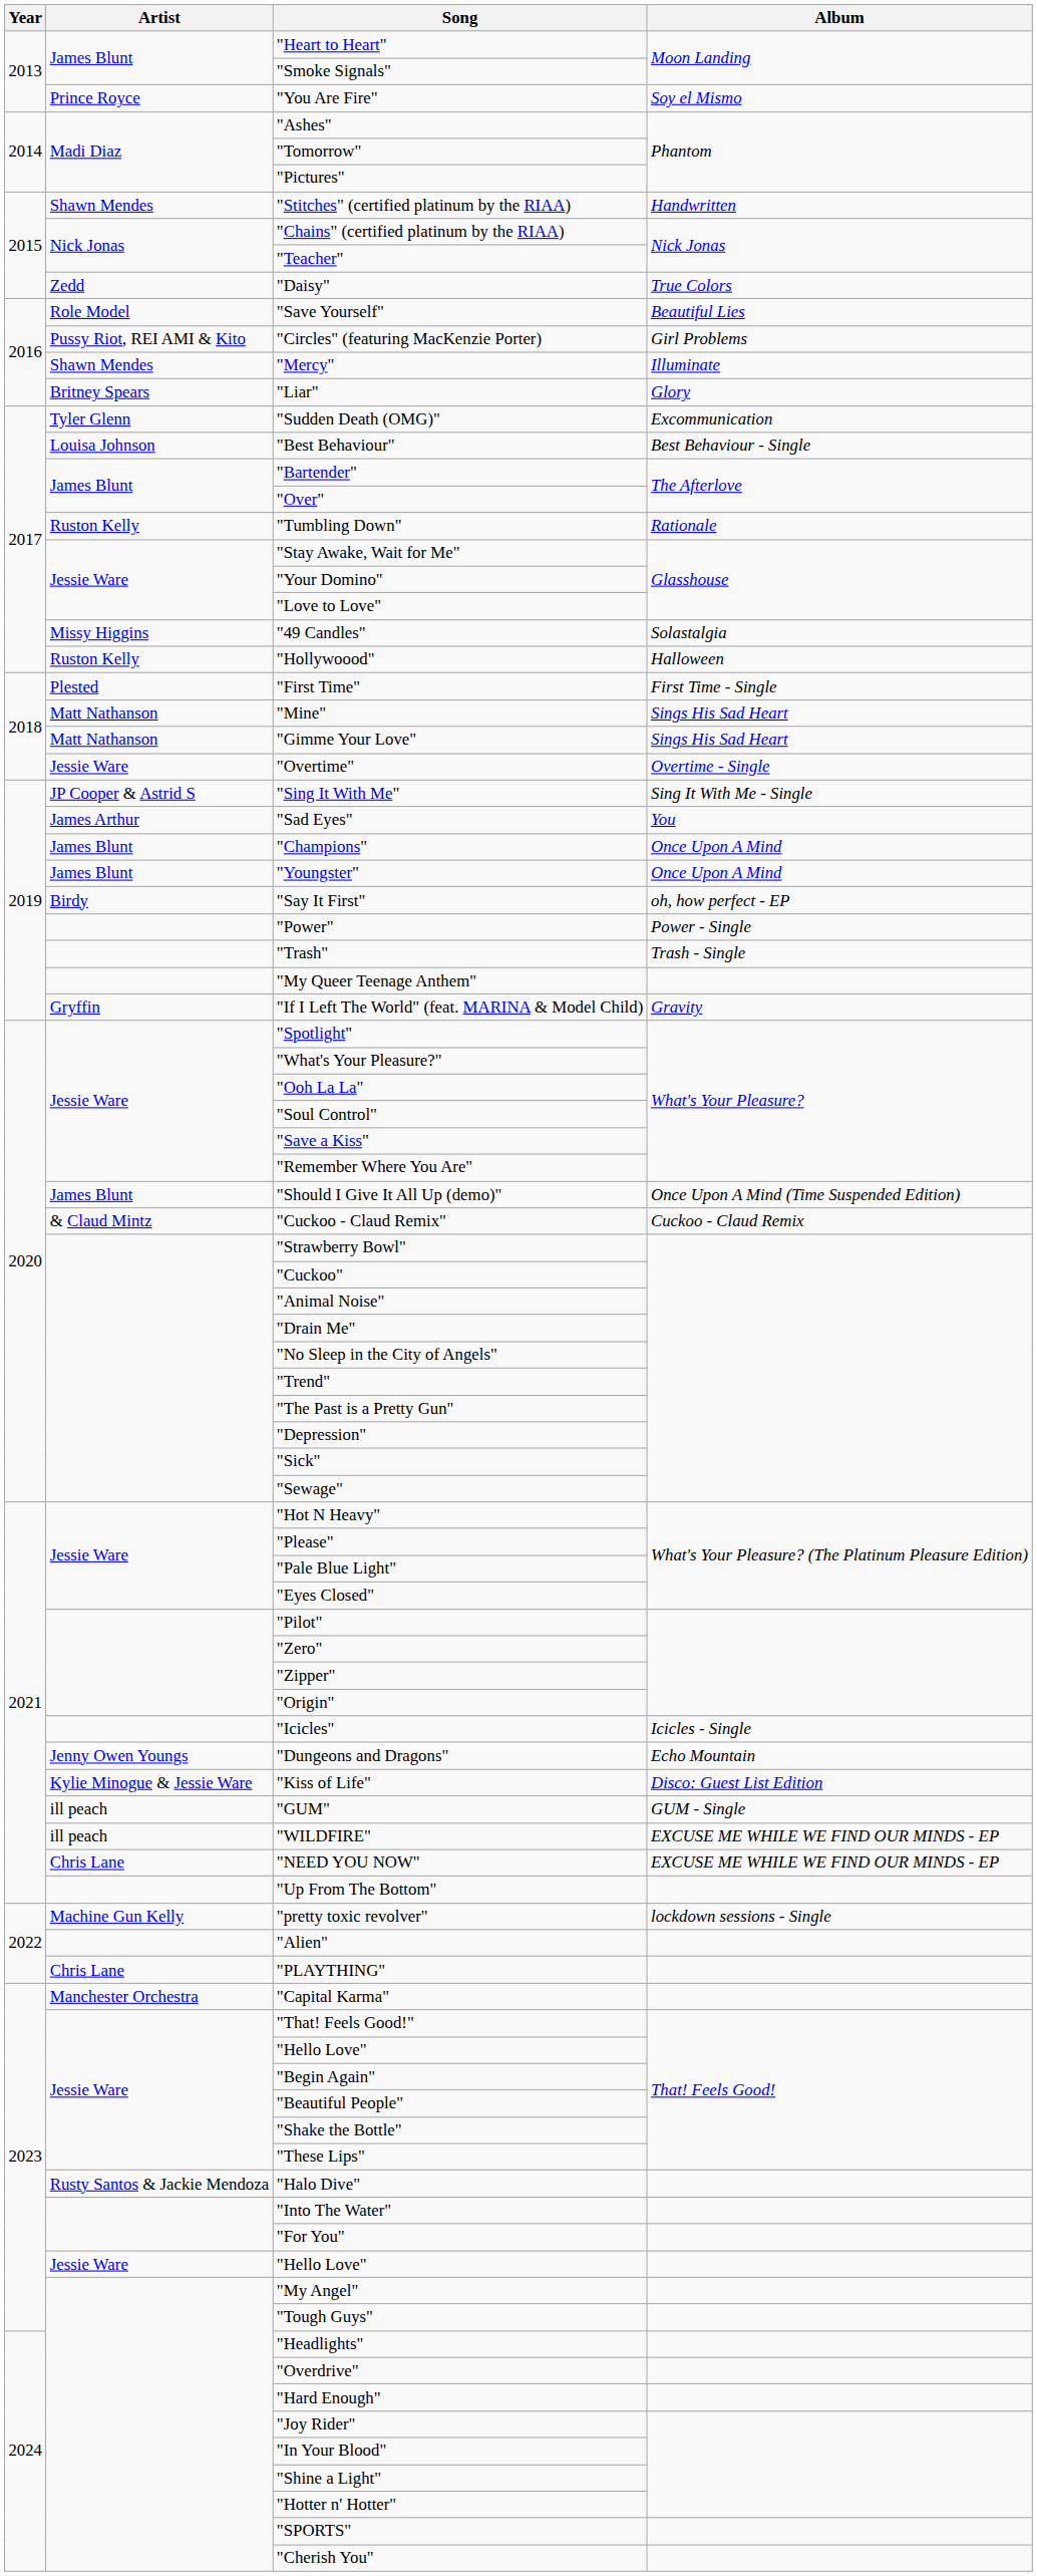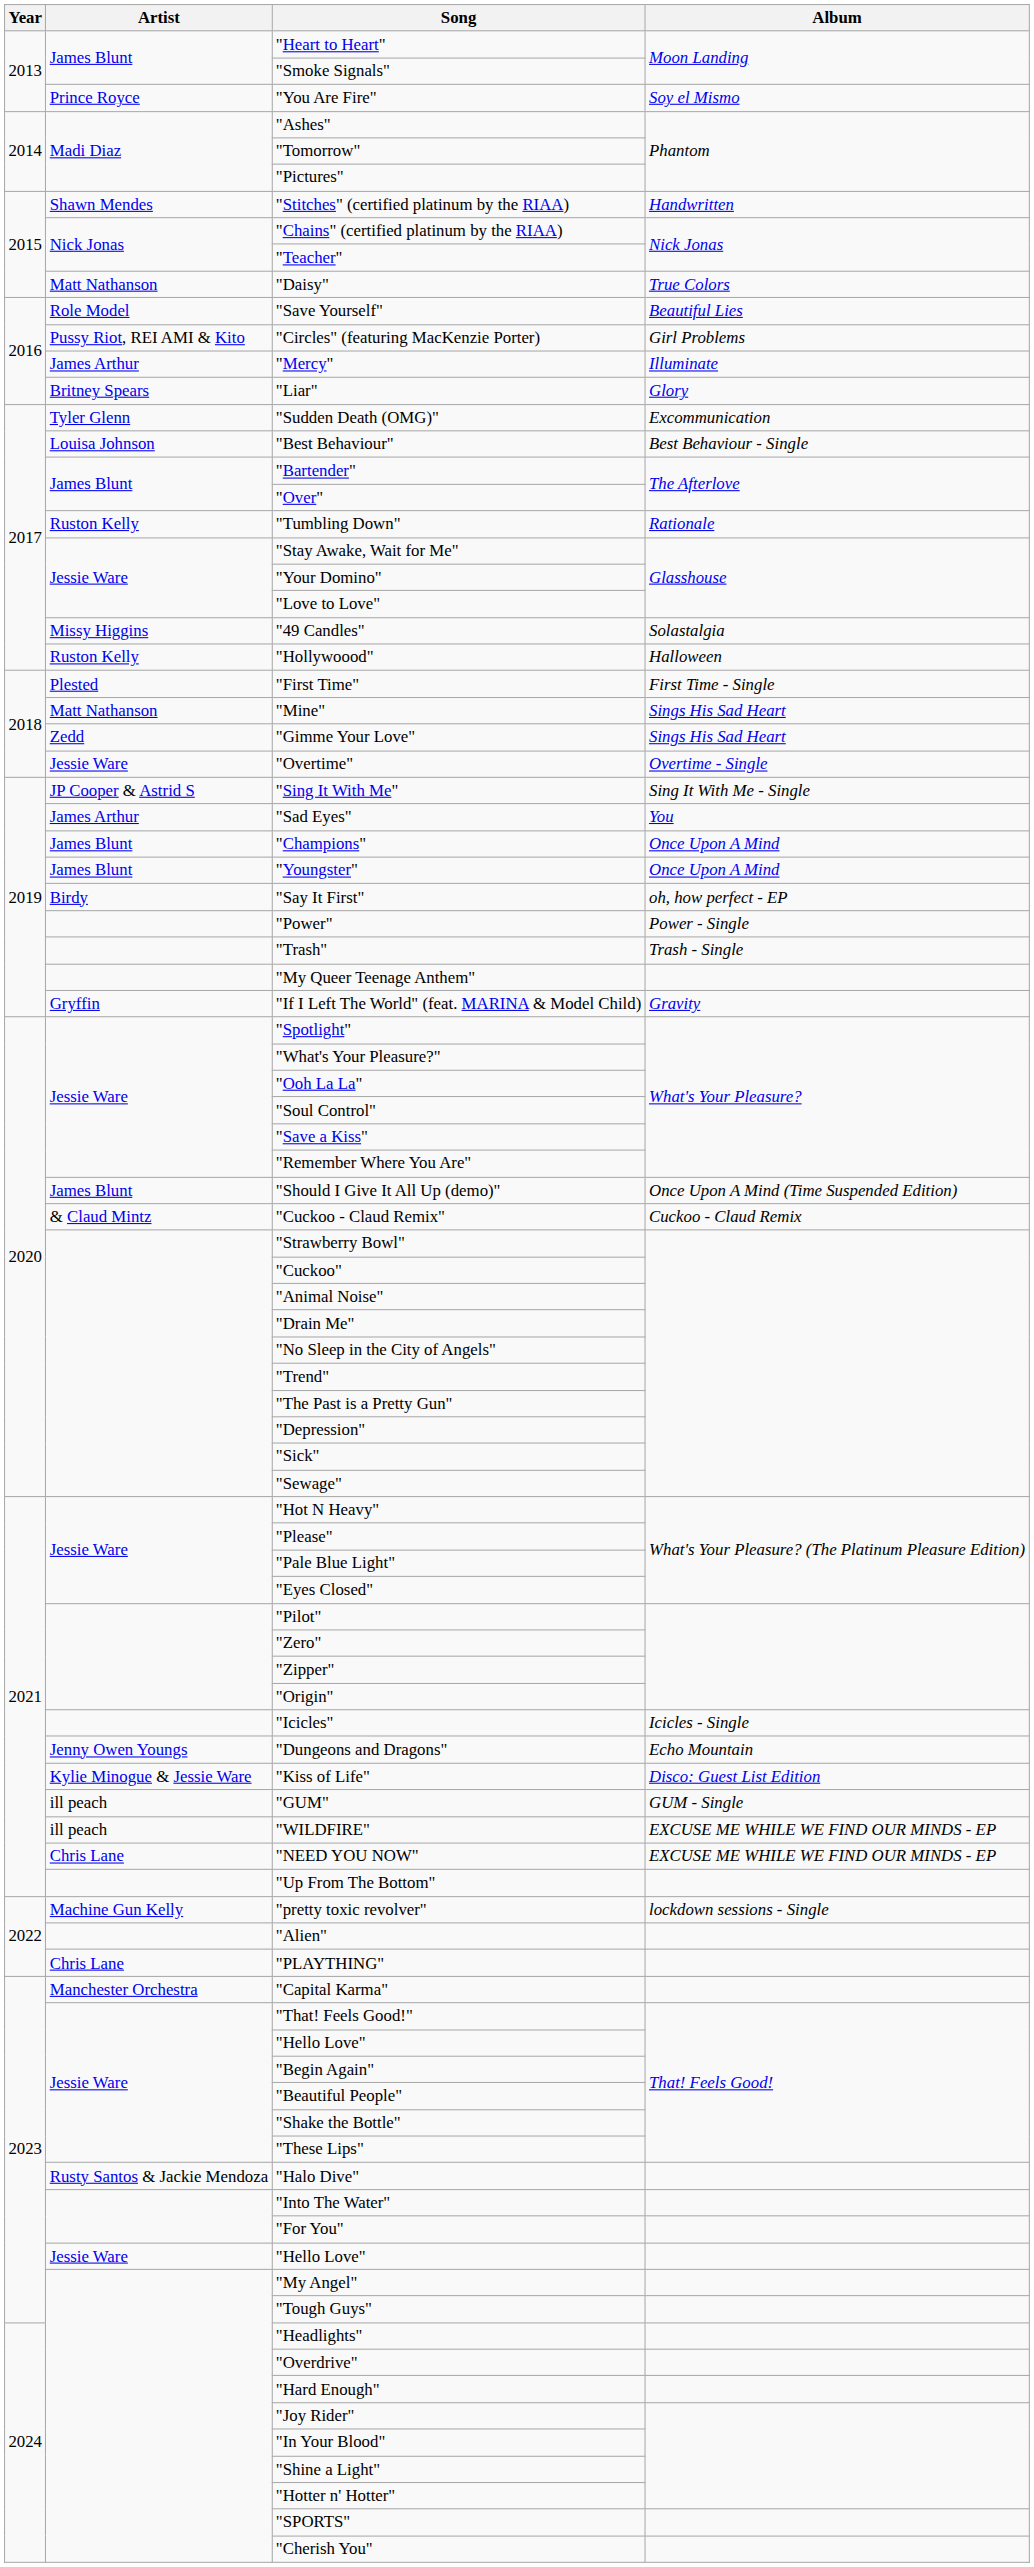"Daisy" | Artist: Zedd -> Matt Nathanson
"Mercy" | Artist: Shawn Mendes -> James Arthur
"Gimme Your Love" | Artist: Matt Nathanson -> Zedd
